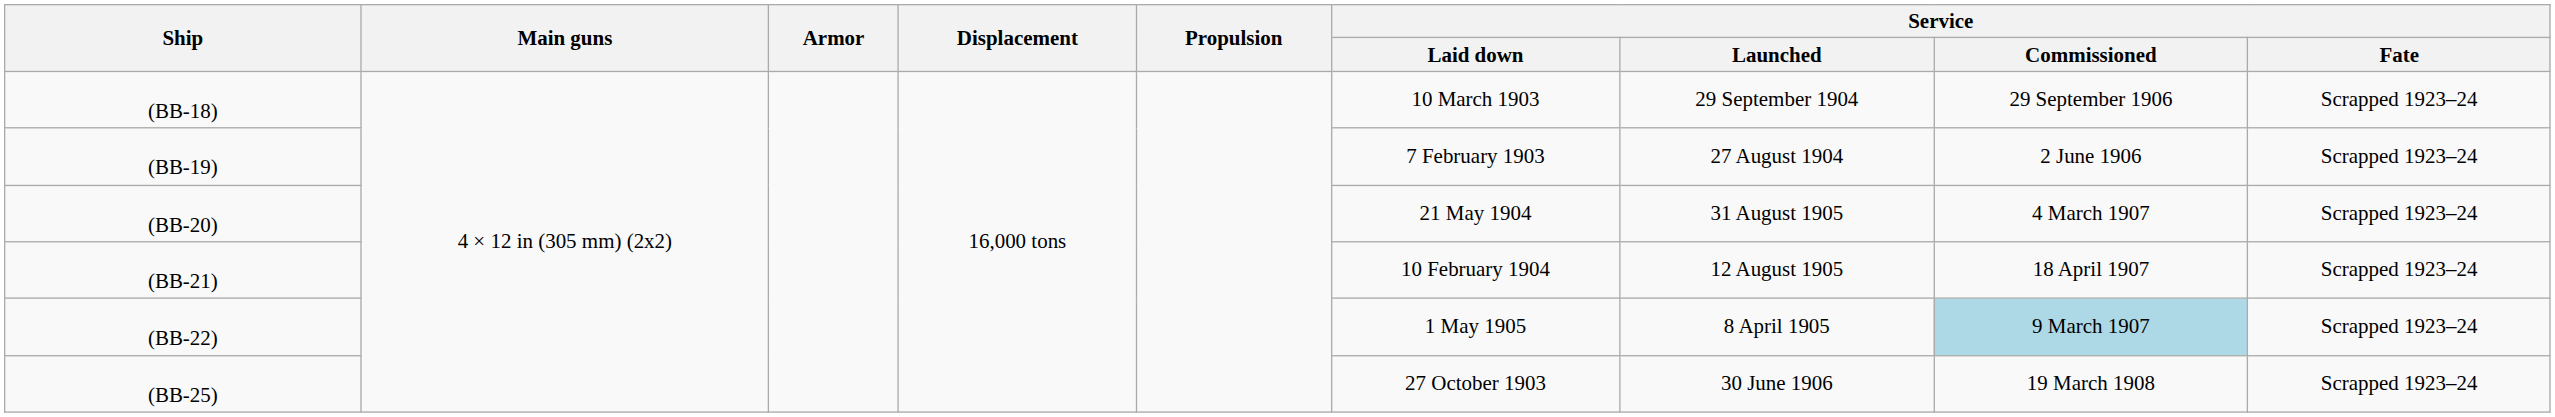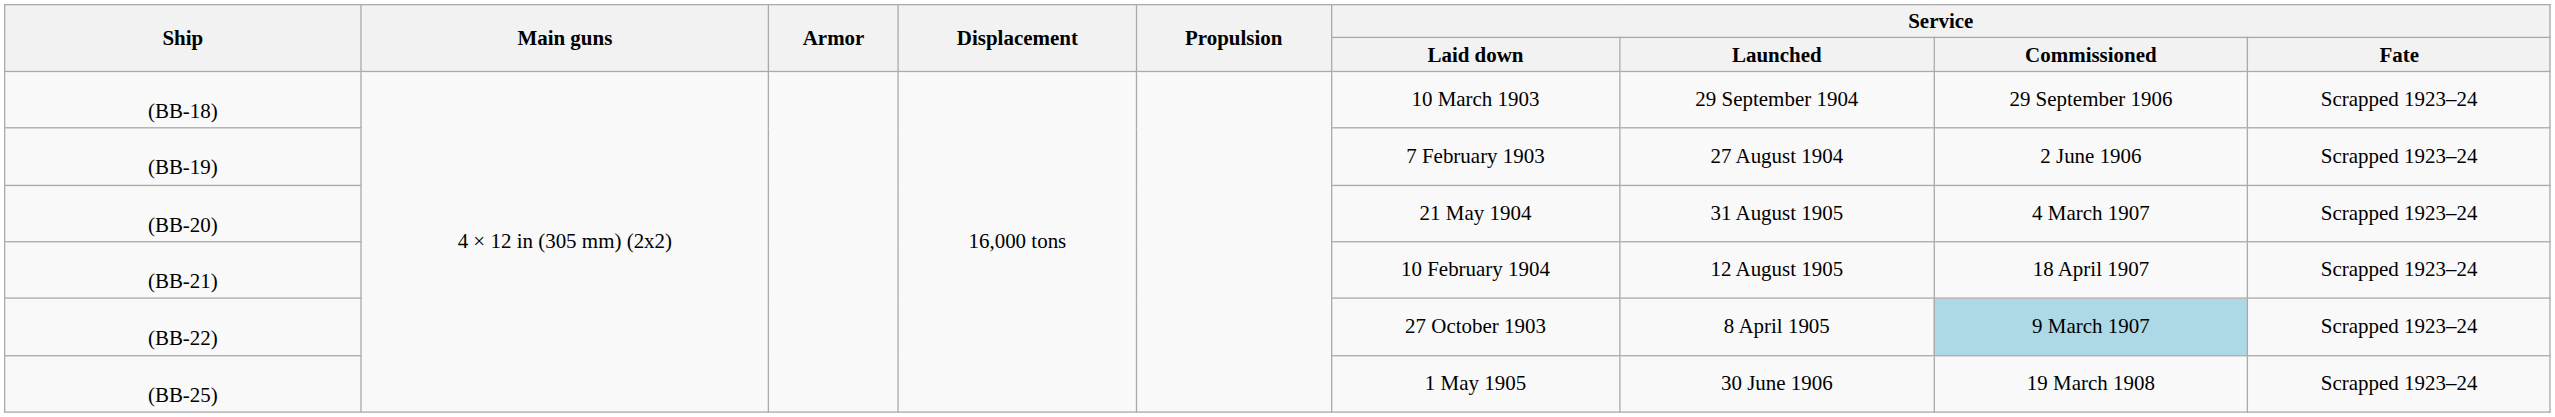(BB-22) | Service / Laid down: 1 May 1905 -> 27 October 1903
(BB-25) | Service / Laid down: 27 October 1903 -> 1 May 1905
